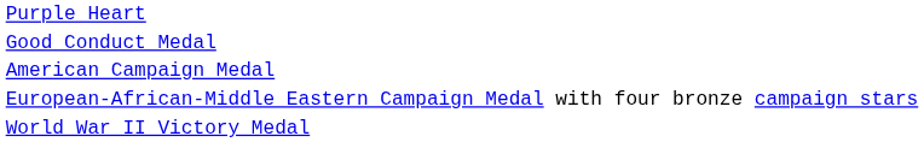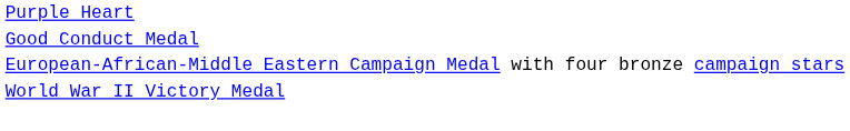- row: American Campaign Medal
